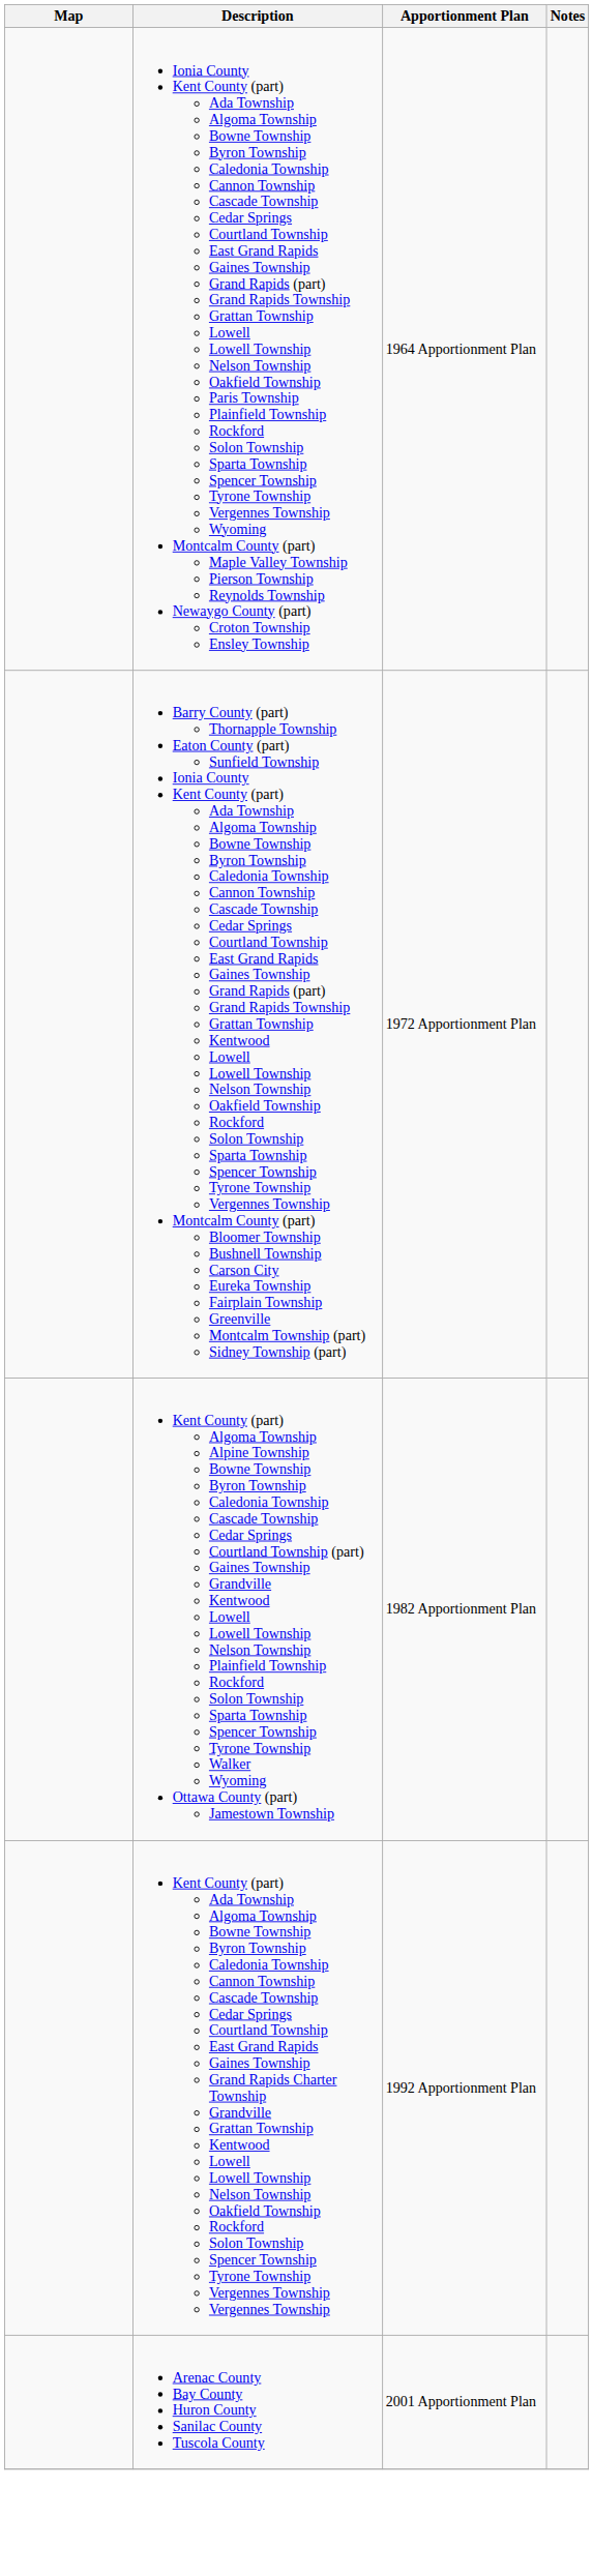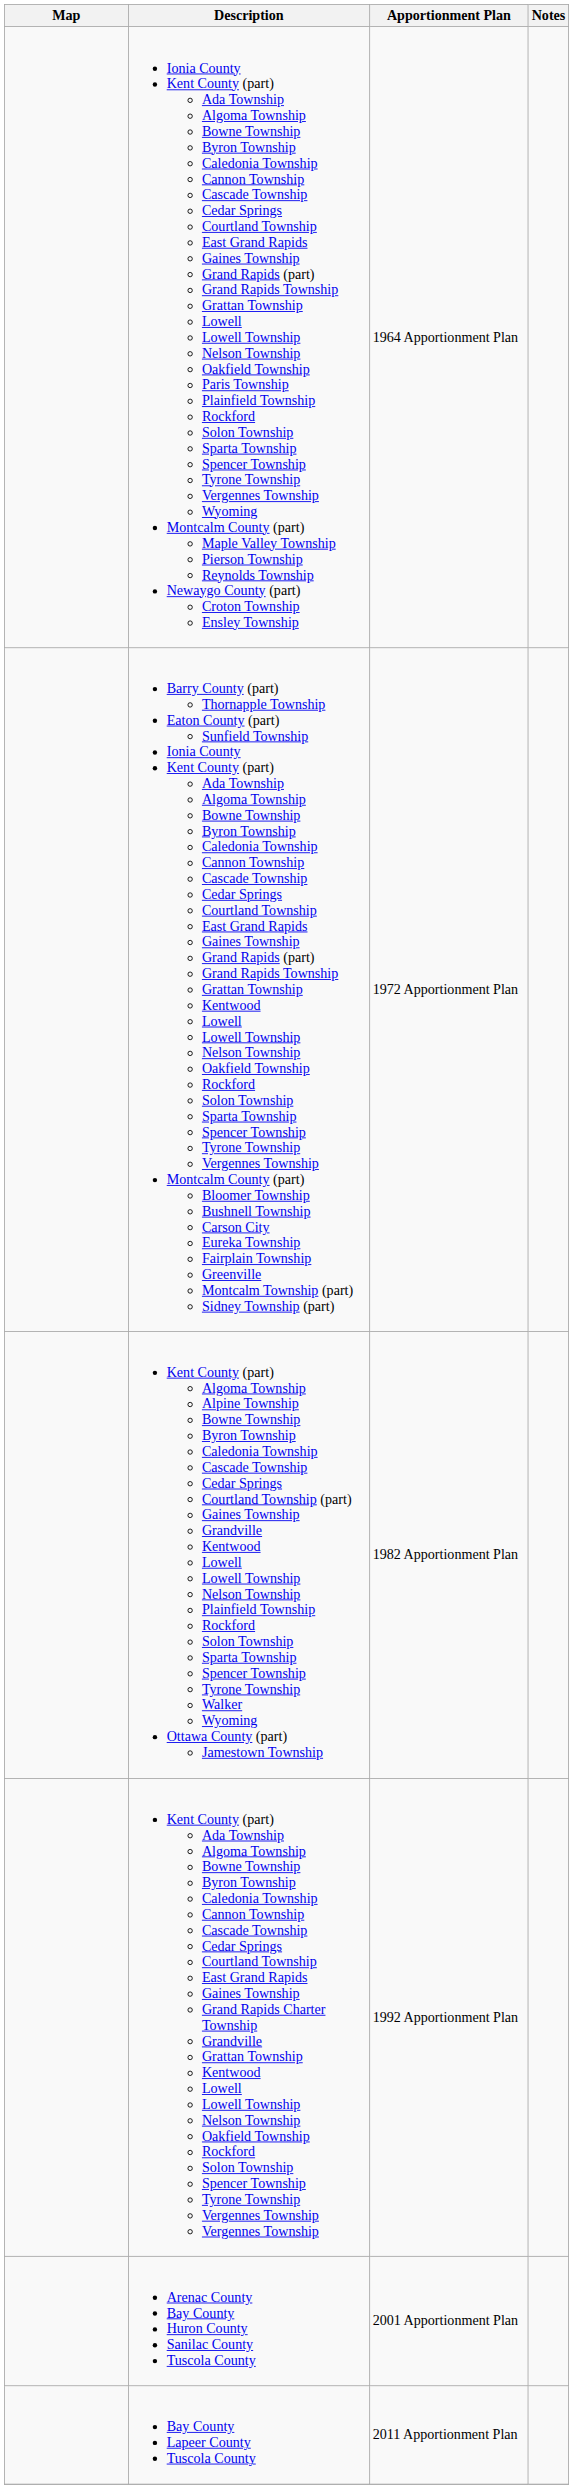+ row: Bay County Lapeer County Tuscola County | 2011 Apportionment Plan
